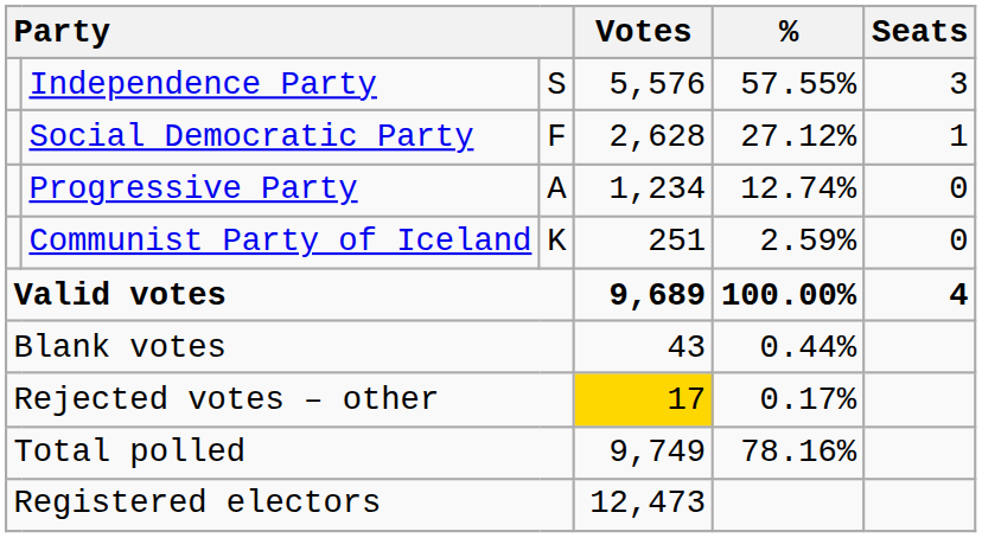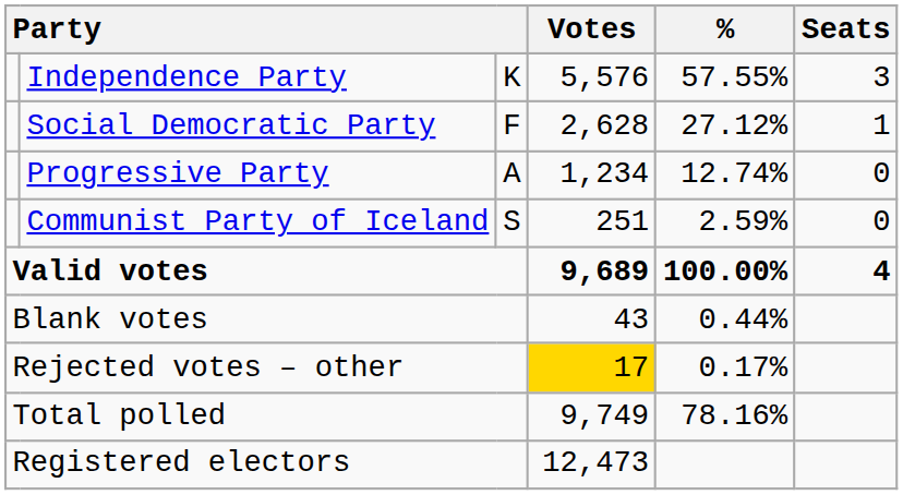Independence Party | column 3: S -> K
Communist Party of Iceland | column 3: K -> S
